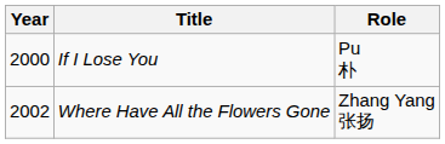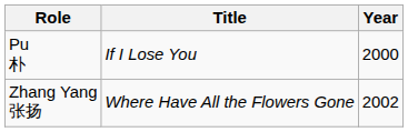columns swapped: Year <-> Role
